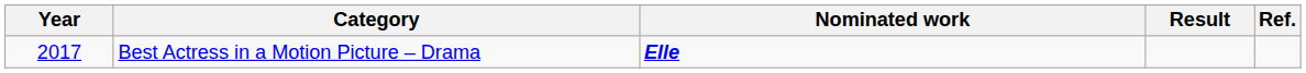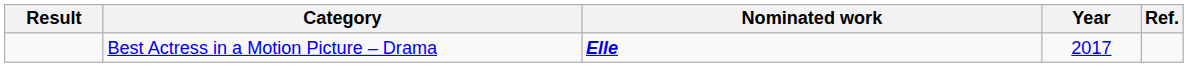columns swapped: Year <-> Result
